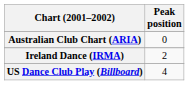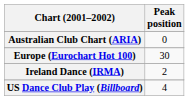+ row: Europe (Eurochart Hot 100) | 30
